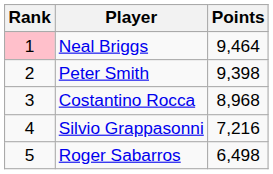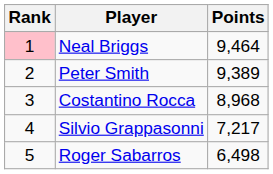Peter Smith | Points: 9,398 -> 9,389
Silvio Grappasonni | Points: 7,216 -> 7,217
